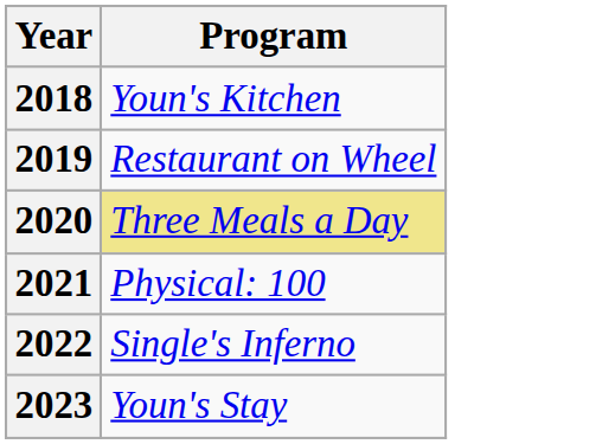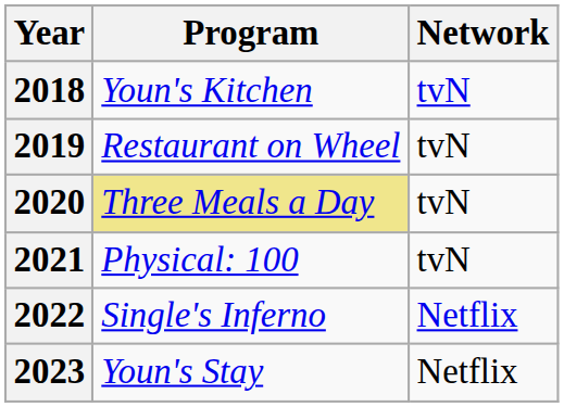+ column: Network | tvN | tvN | tvN | tvN | Netflix | Netflix
